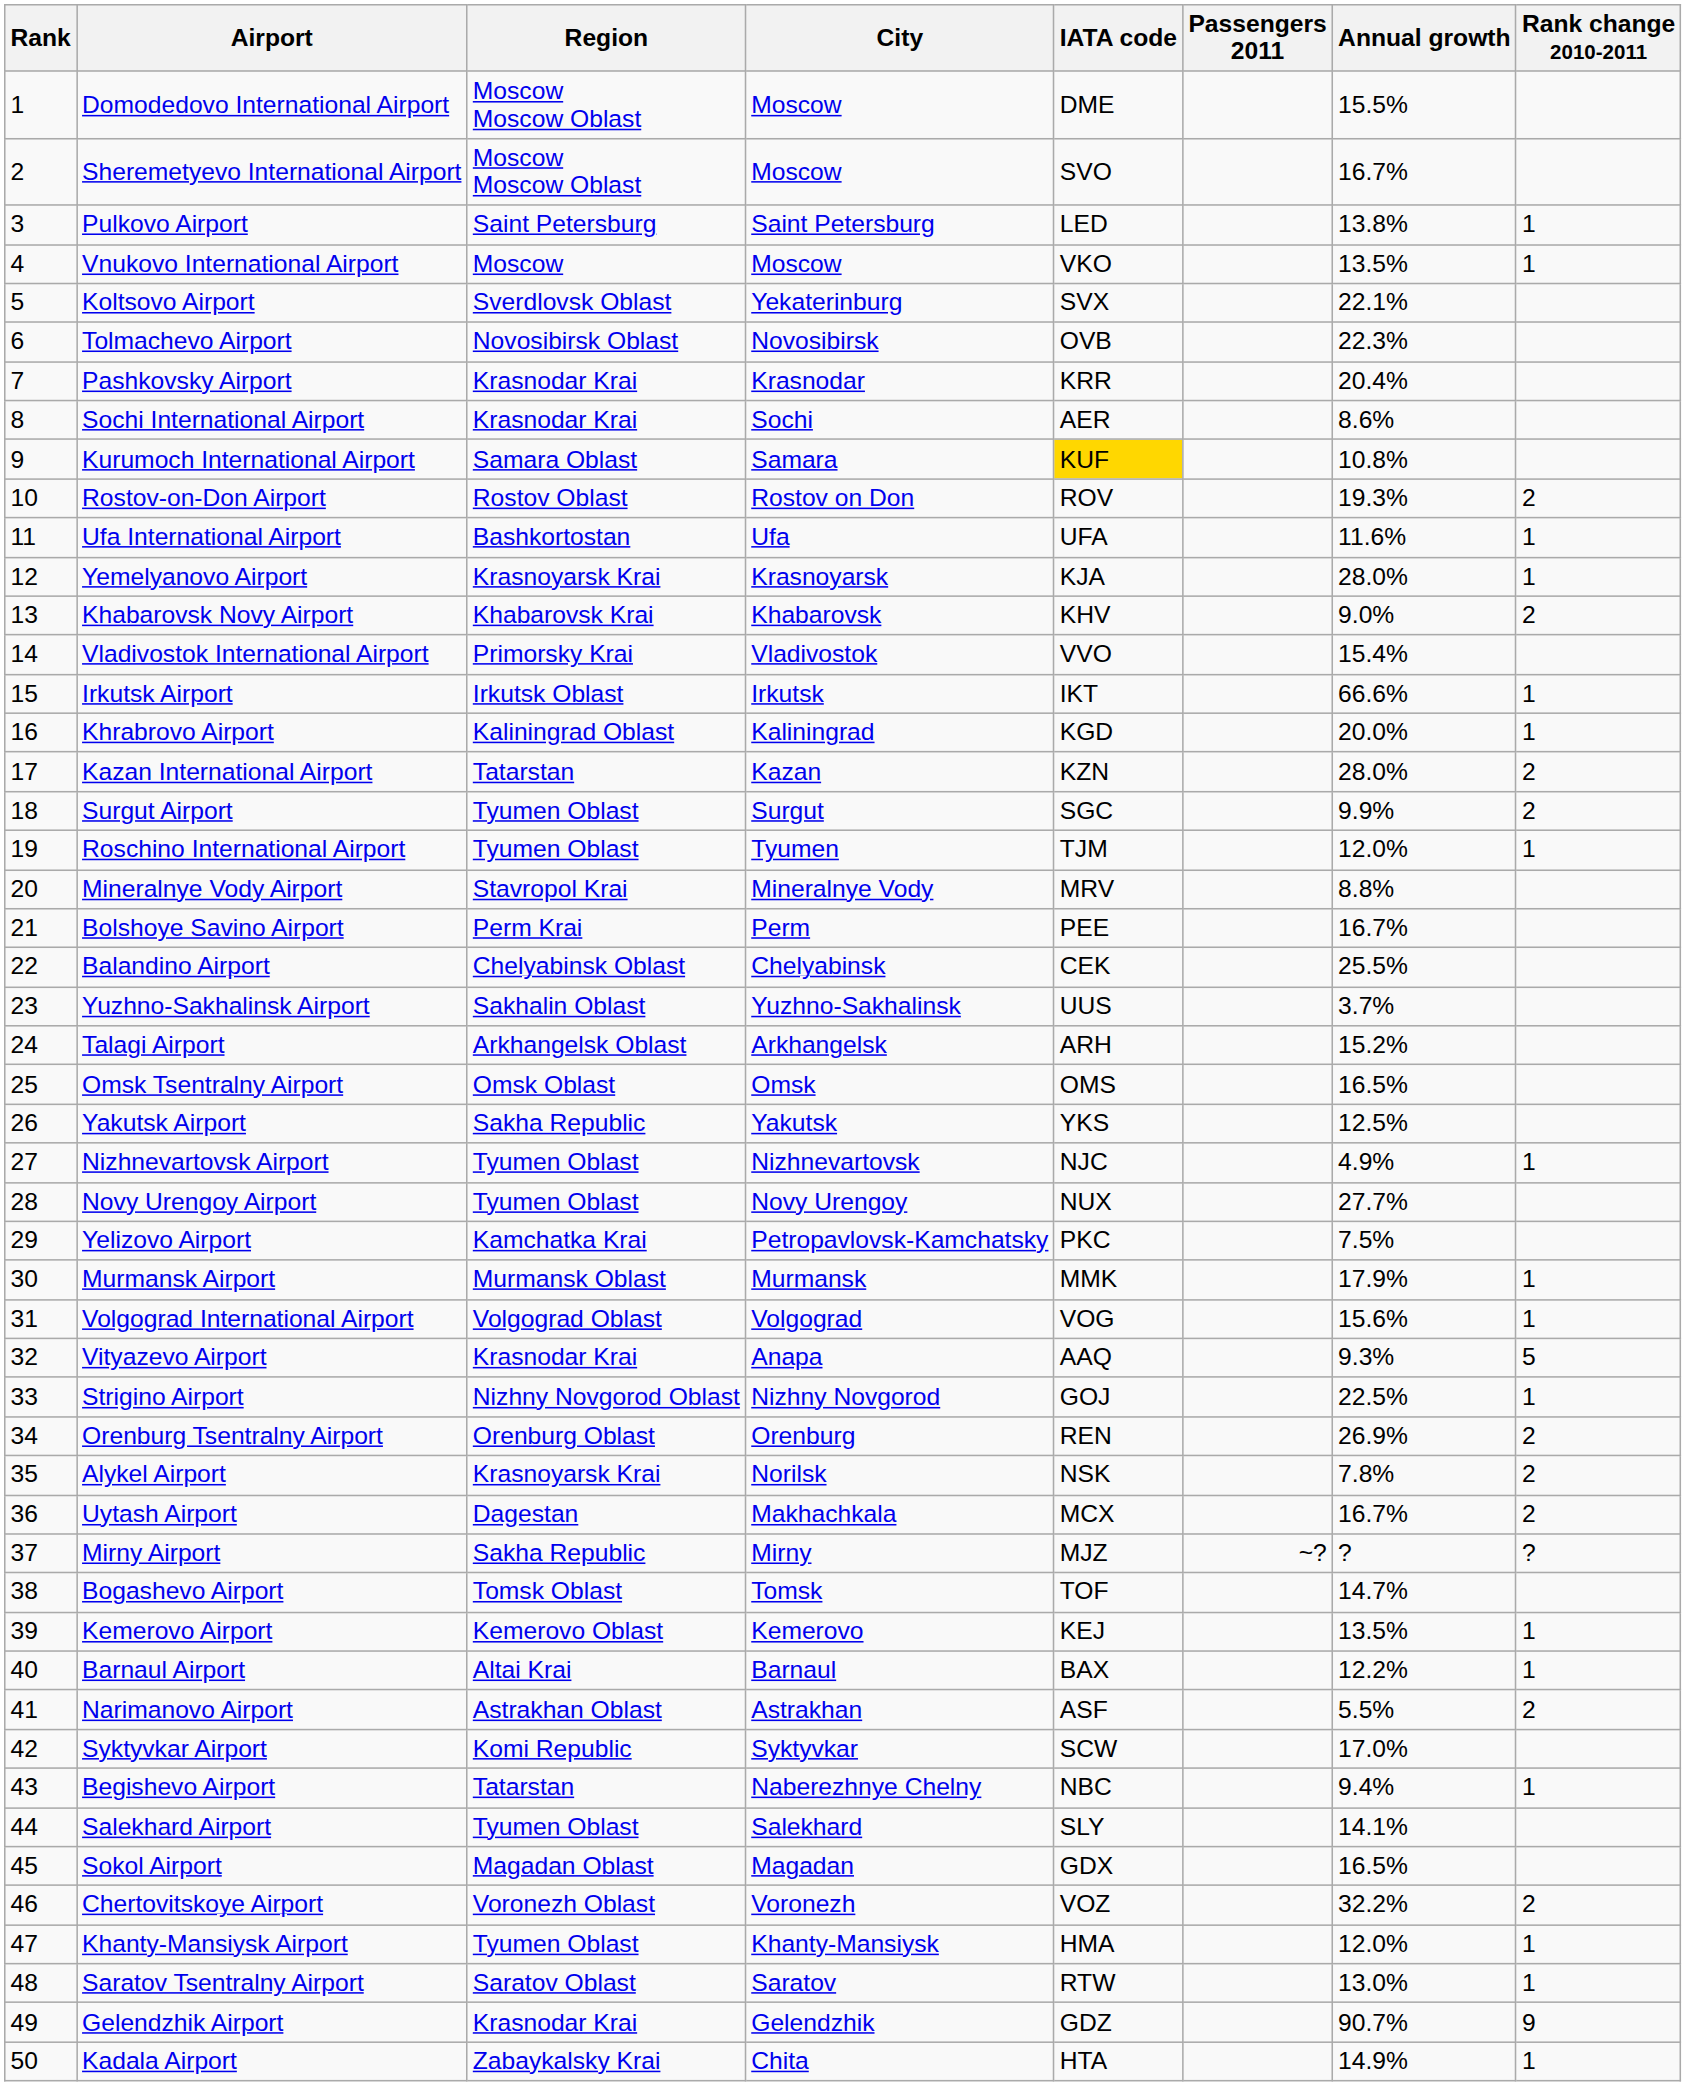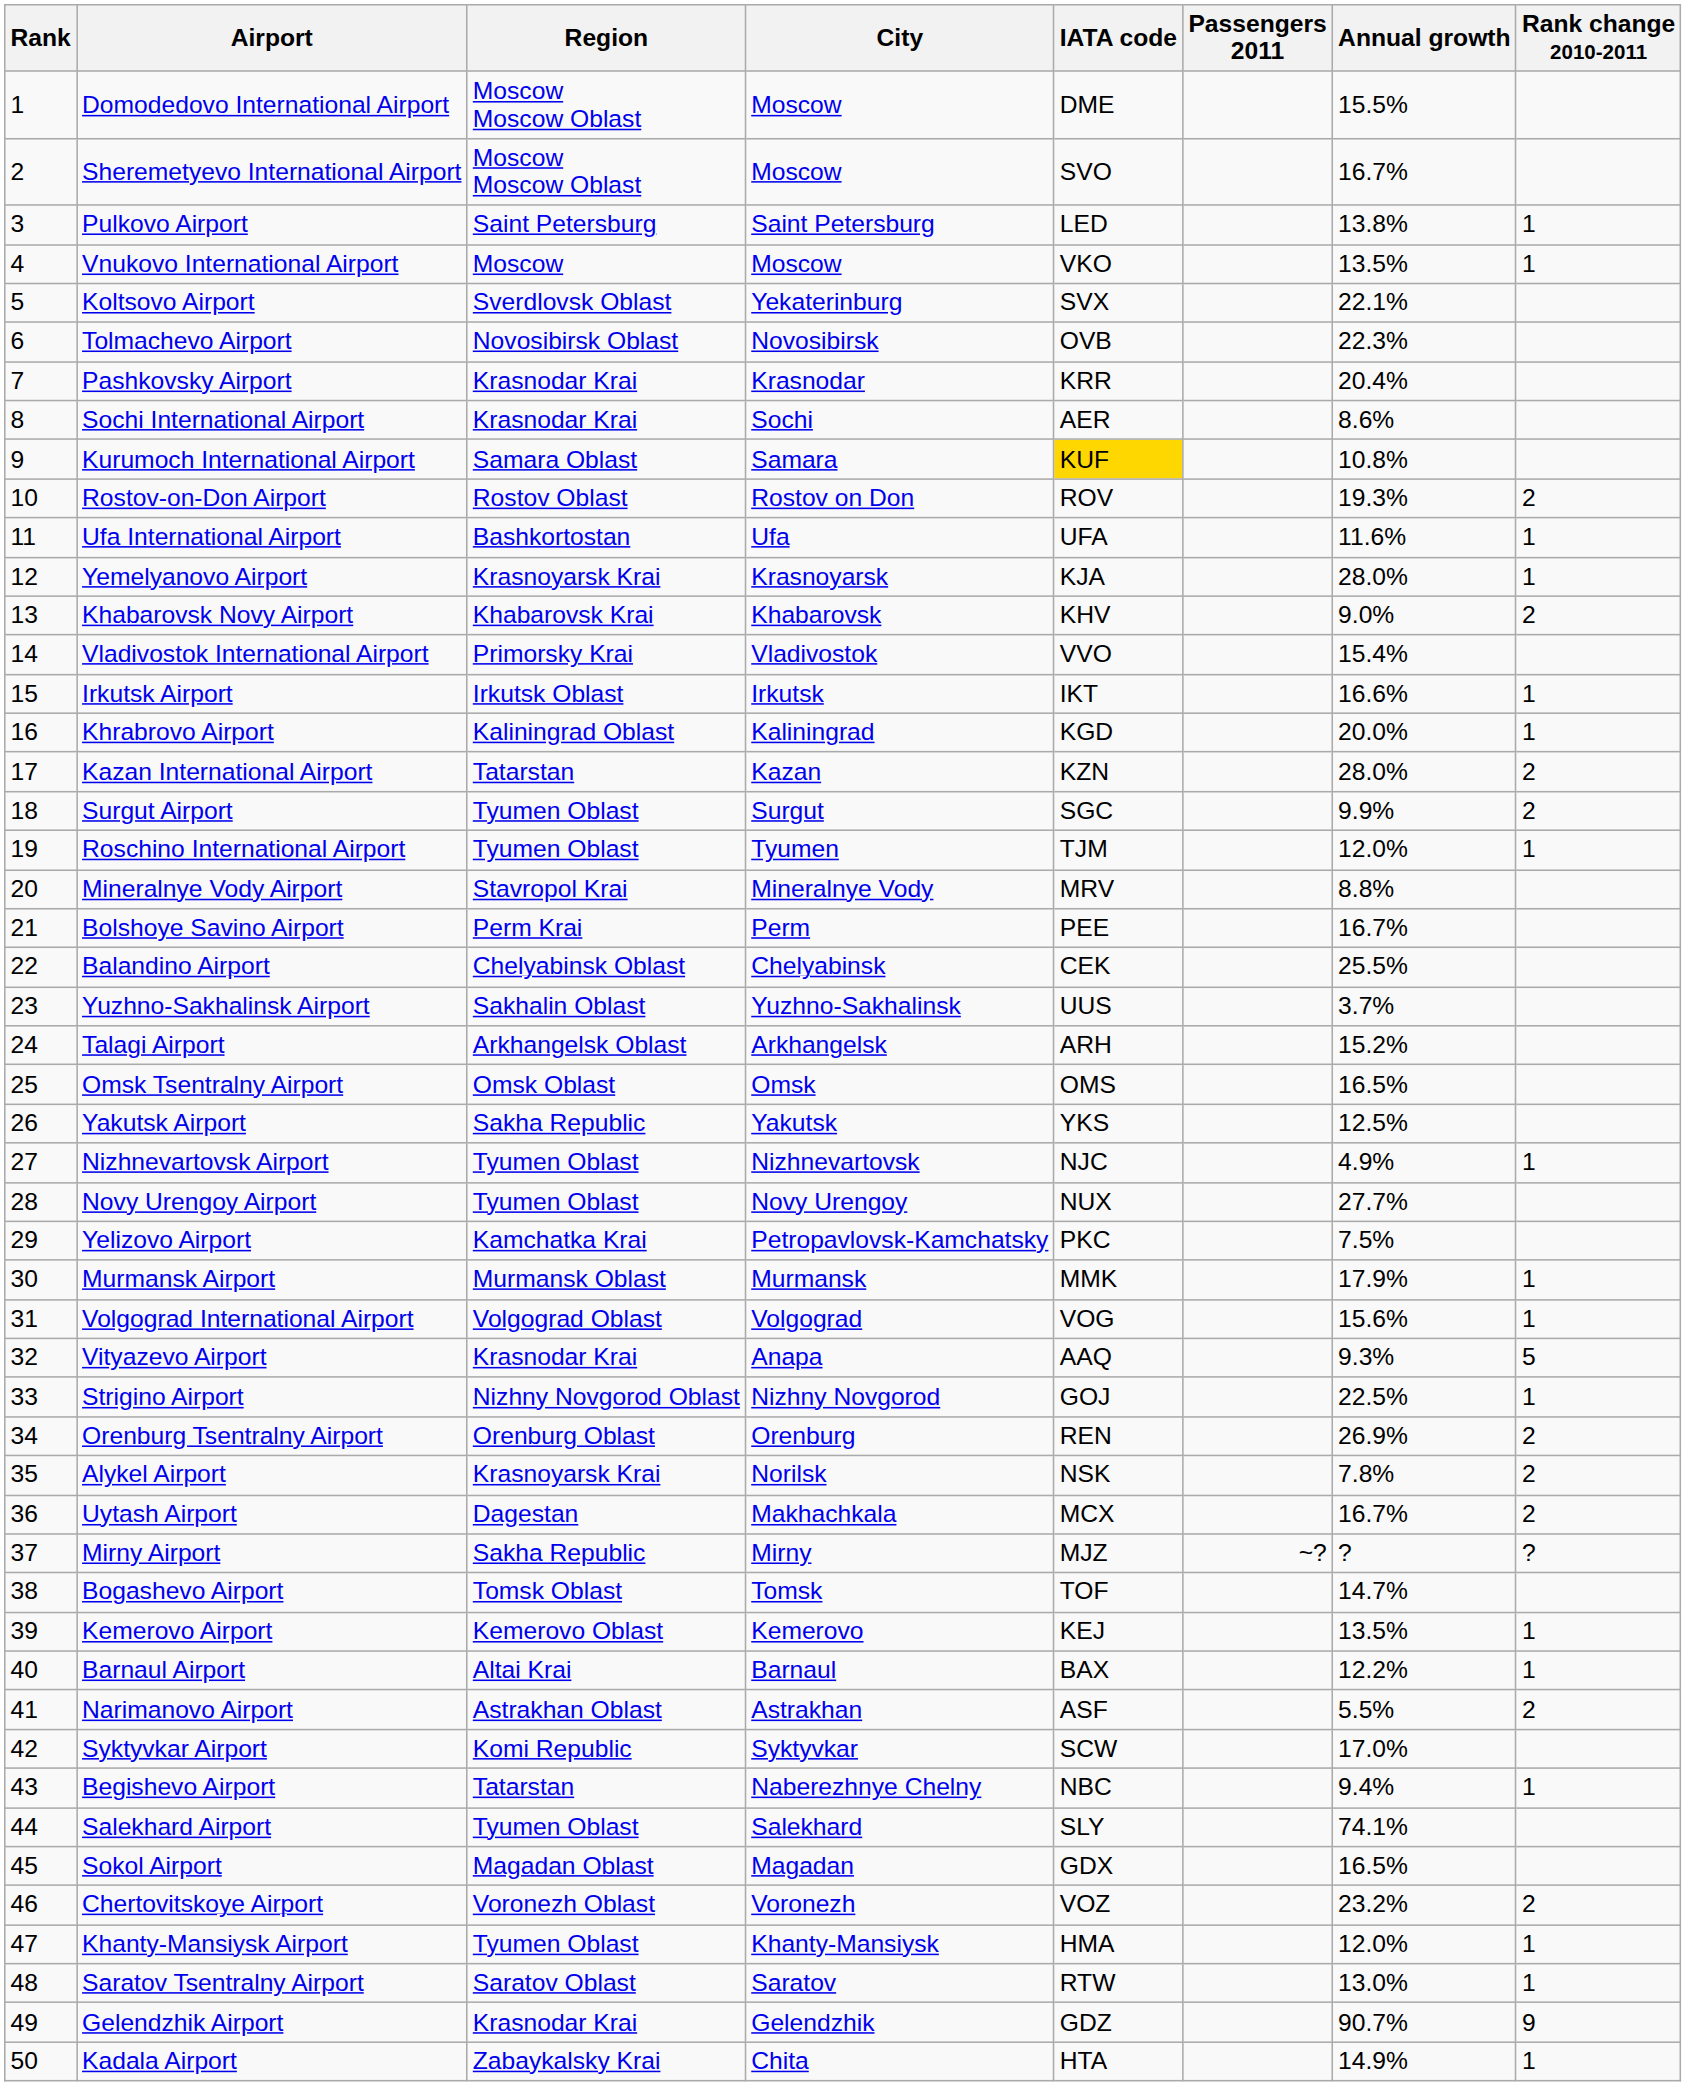Irkutsk Airport | Annual growth: 66.6% -> 16.6%
Salekhard Airport | Annual growth: 14.1% -> 74.1%
Chertovitskoye Airport | Annual growth: 32.2% -> 23.2%
